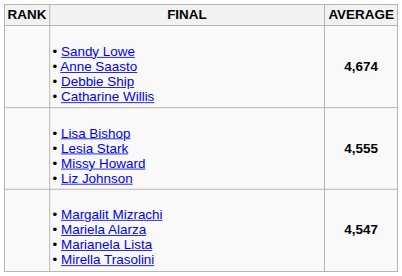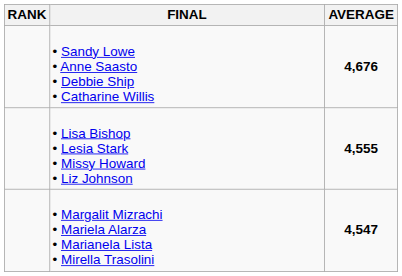• Sandy Lowe • Anne Saasto • Debbie Ship • Catharine Willis | AVERAGE: 4,674 -> 4,676
